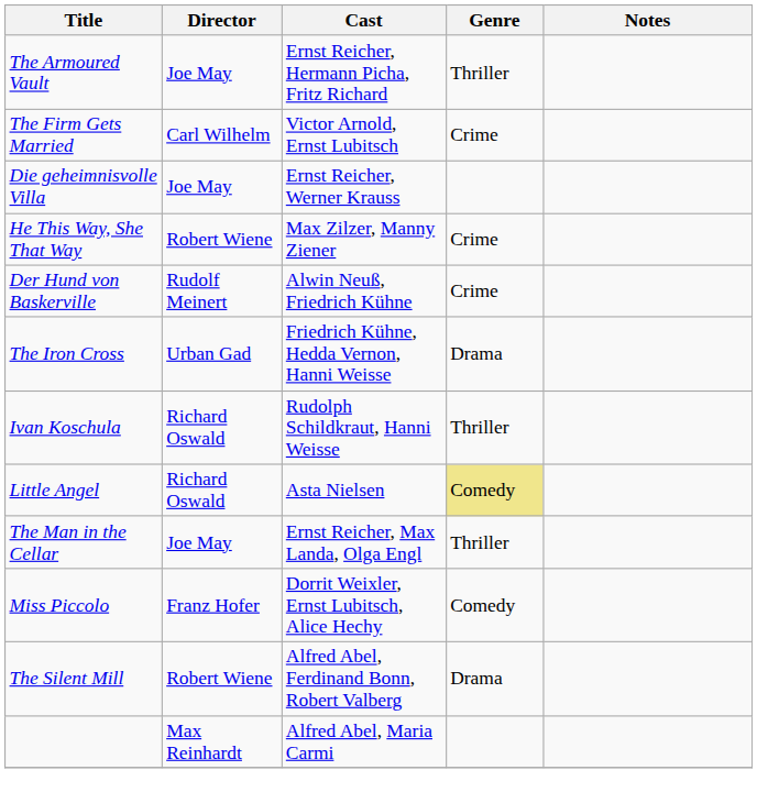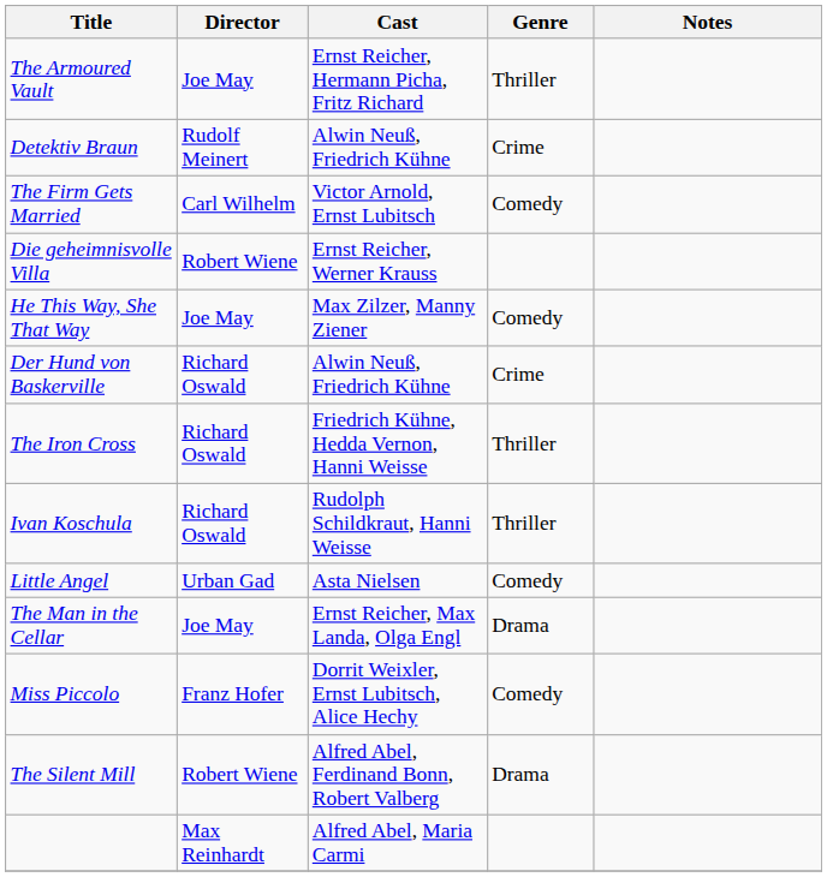+ row: Detektiv Braun | Rudolf Meinert | Alwin Neuß, Friedrich Kühne | Crime
The Firm Gets Married | Genre: Crime -> Comedy
Die geheimnisvolle Villa | Director: Joe May -> Robert Wiene
He This Way, She That Way | Director: Robert Wiene -> Joe May
He This Way, She That Way | Genre: Crime -> Comedy
Der Hund von Baskerville | Director: Rudolf Meinert -> Richard Oswald
The Iron Cross | Director: Urban Gad -> Richard Oswald
The Iron Cross | Genre: Drama -> Thriller
Little Angel | Director: Richard Oswald -> Urban Gad
Little Angel | Genre: khaki background -> no background
The Man in the Cellar | Genre: Thriller -> Drama
